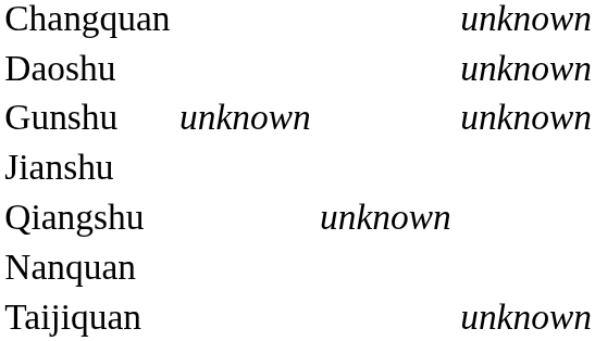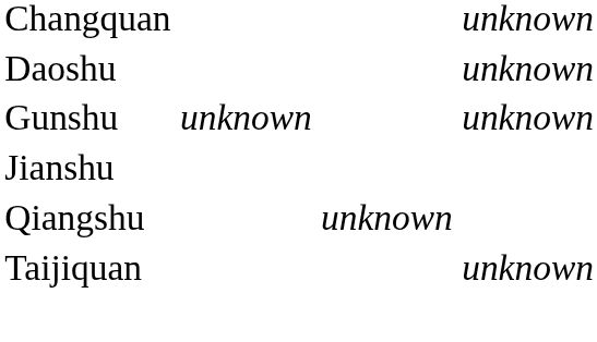- row: Nanquan
